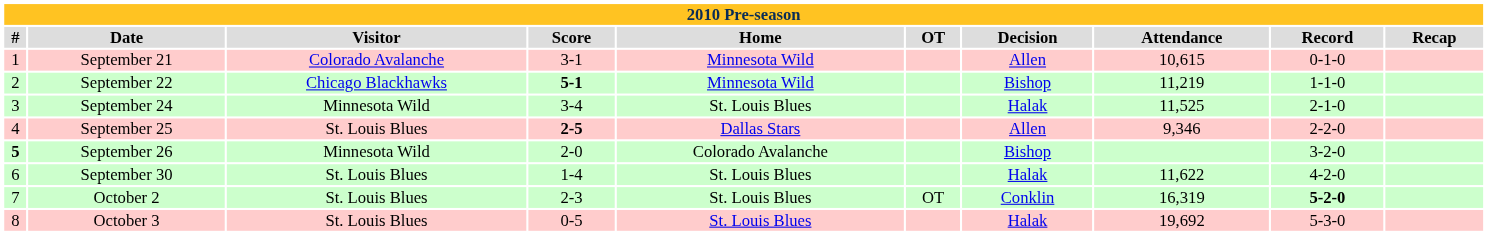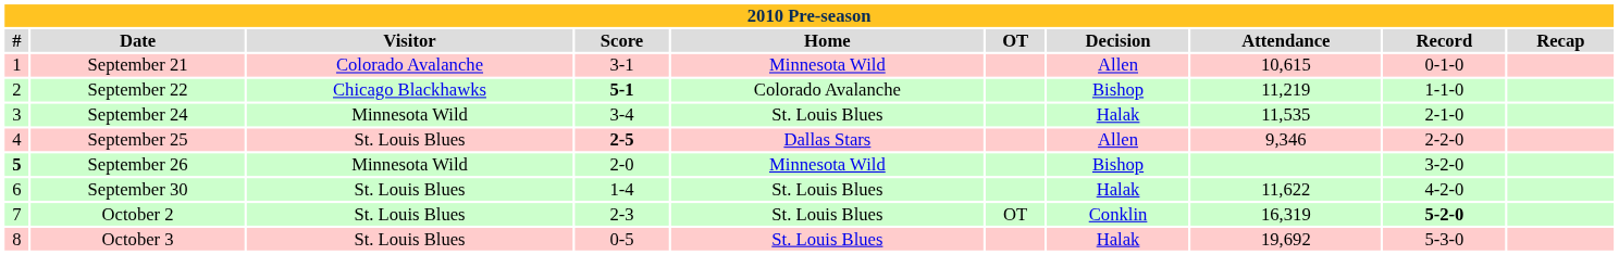September 22 | Home: Minnesota Wild -> Colorado Avalanche
September 24 | Attendance: 11,525 -> 11,535
September 26 | Home: Colorado Avalanche -> Minnesota Wild
